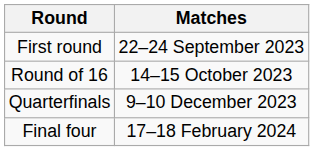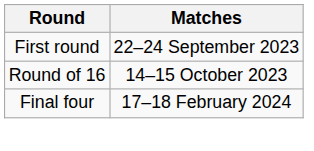- row: Quarterfinals | 9–10 December 2023
